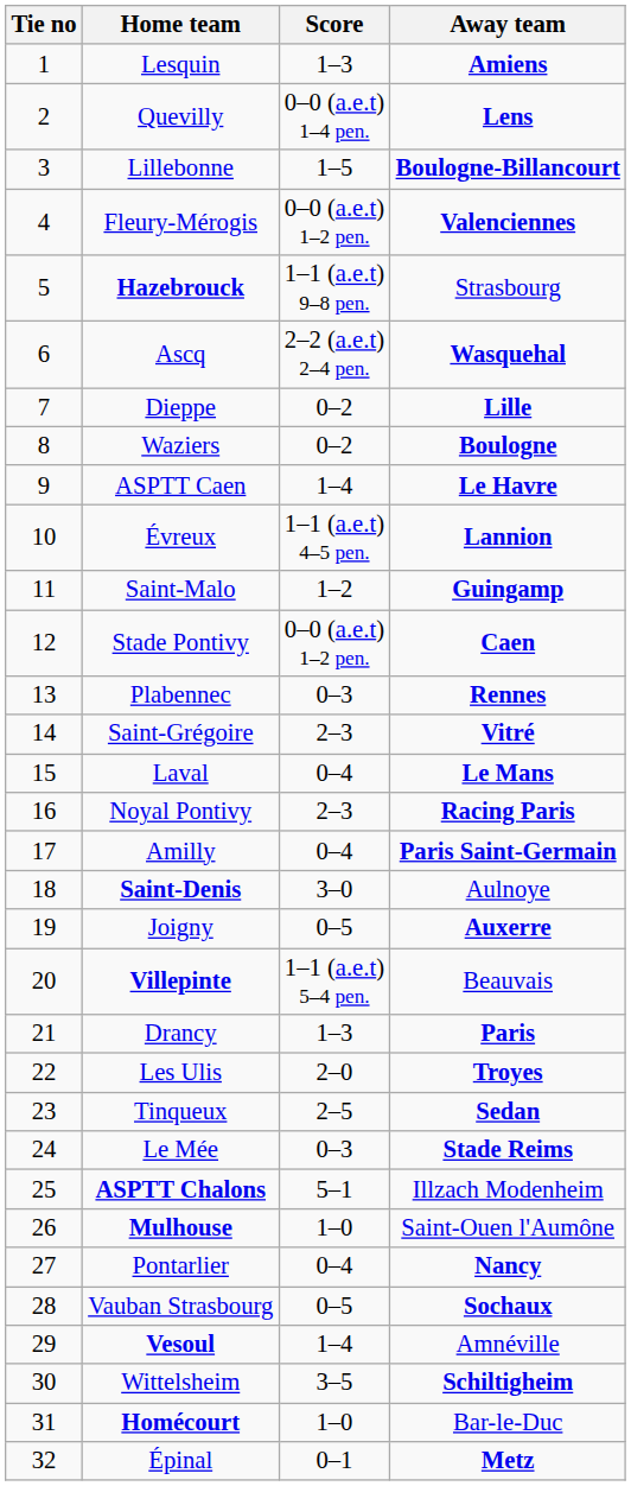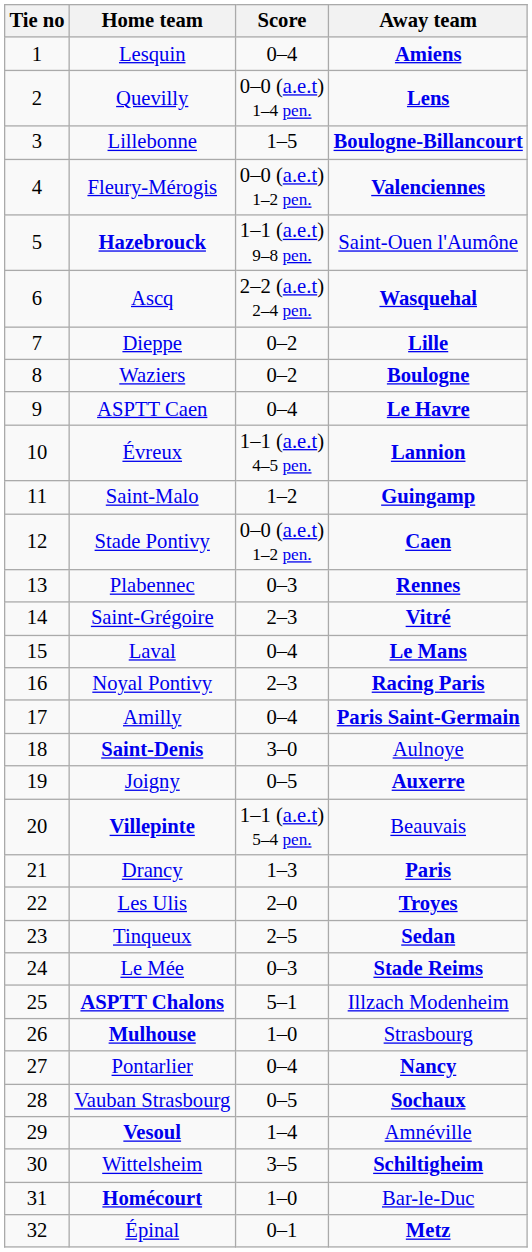Lesquin | Score: 1–3 -> 0–4
Hazebrouck | Away team: Strasbourg -> Saint-Ouen l'Aumône
ASPTT Caen | Score: 1–4 -> 0–4
Mulhouse | Away team: Saint-Ouen l'Aumône -> Strasbourg
